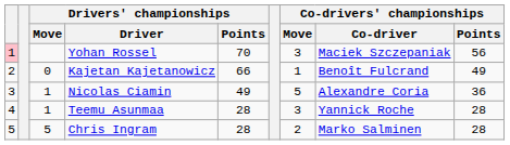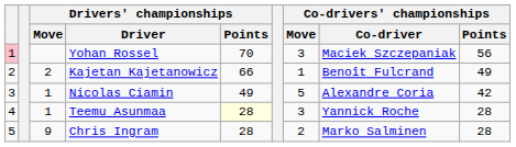Kajetan Kajetanowicz | Drivers' championships / Move: 0 -> 2
Nicolas Ciamin | Co-drivers' championships / Points: 36 -> 42
Teemu Asunmaa | Drivers' championships / Points: no background -> lightyellow background
Chris Ingram | Drivers' championships / Move: 5 -> 9
